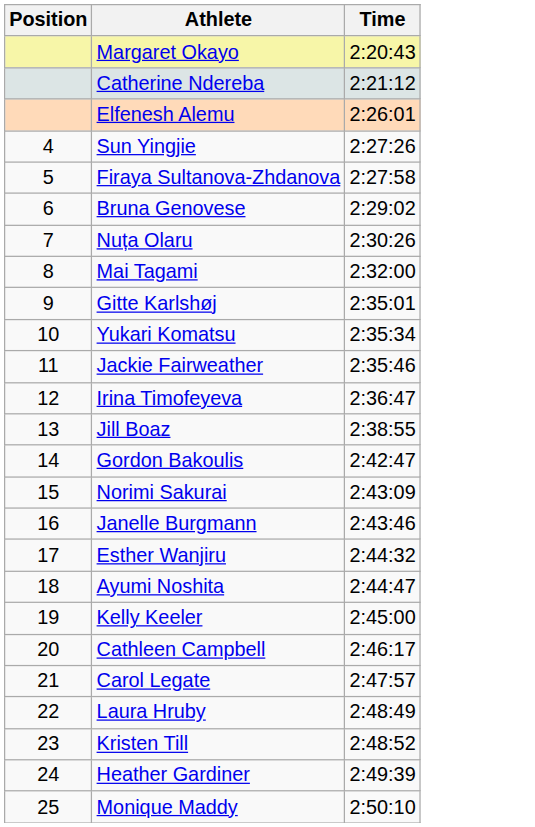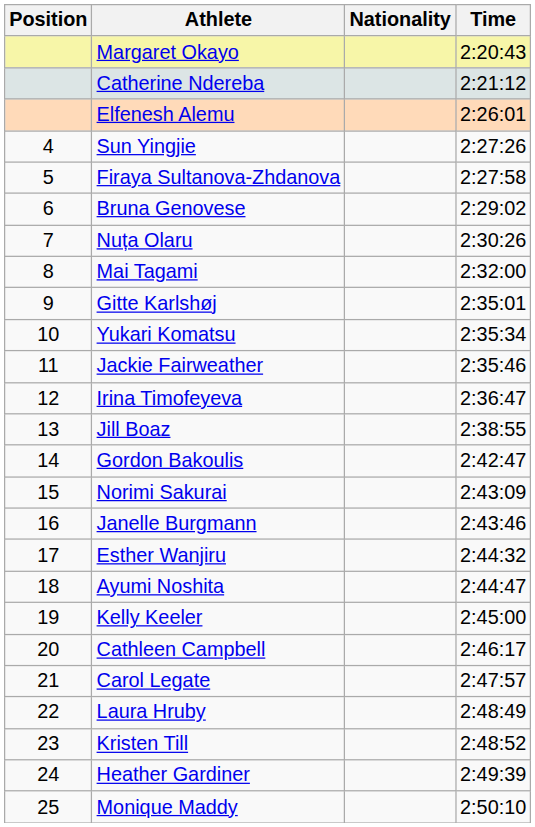+ column: Nationality
